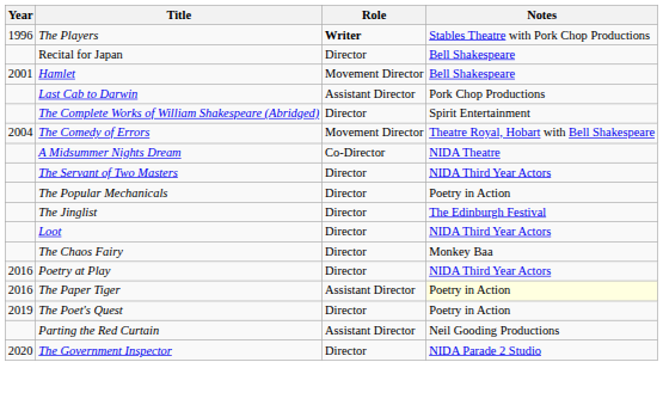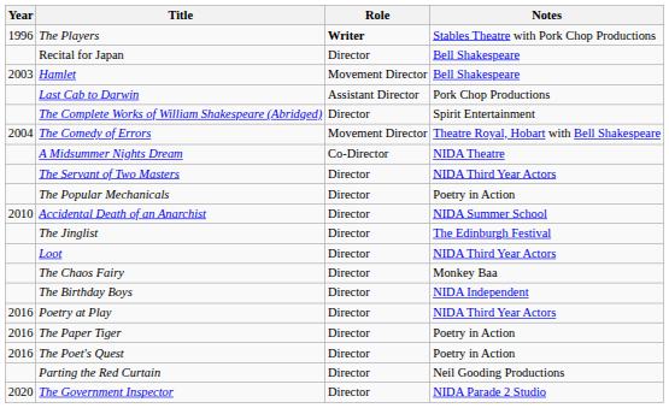Hamlet | Year: 2001 -> 2003
+ row: 2010 | Accidental Death of an Anarchist | Director | NIDA Summer School
+ row: The Birthday Boys | Director | NIDA Independent
The Paper Tiger | Role: Assistant Director -> Director
The Paper Tiger | Notes: lightyellow background -> no background
The Poet's Quest | Year: 2019 -> 2016
Parting the Red Curtain | Role: Assistant Director -> Director
